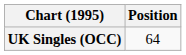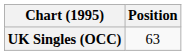UK Singles (OCC) | Position: 64 -> 63
